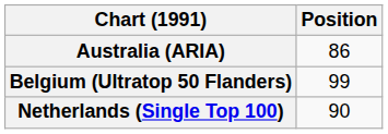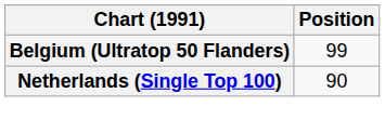- row: Australia (ARIA) | 86
